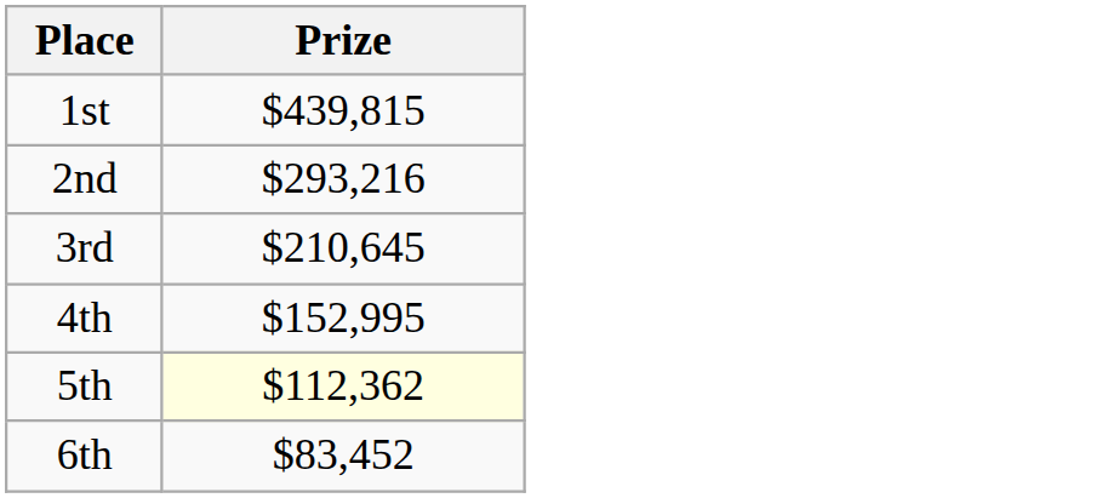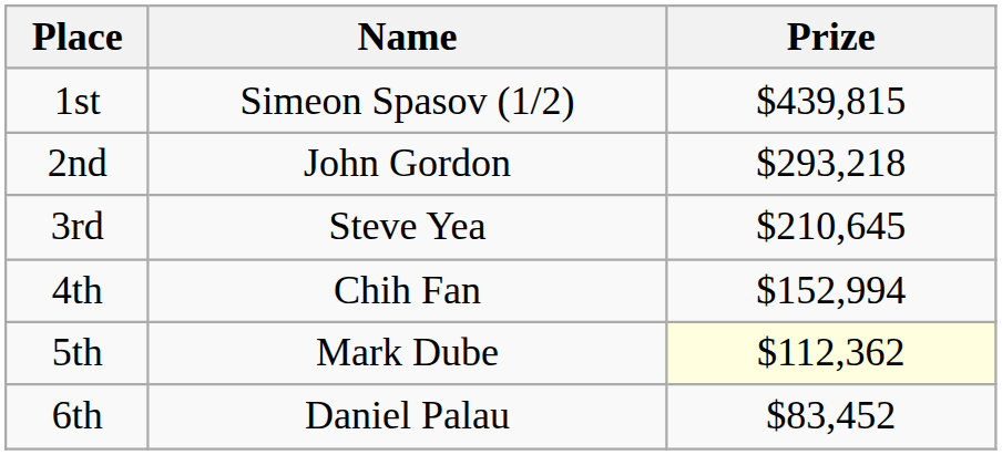+ column: Name | Simeon Spasov (1/2) | John Gordon | Steve Yea | Chih Fan | Mark Dube | Daniel Palau
2nd | Prize: $293,216 -> $293,218
4th | Prize: $152,995 -> $152,994
